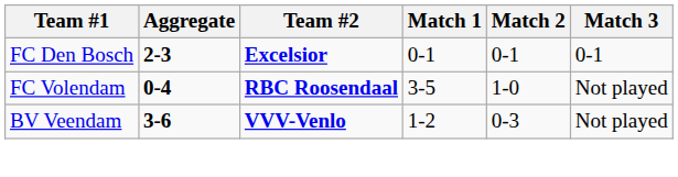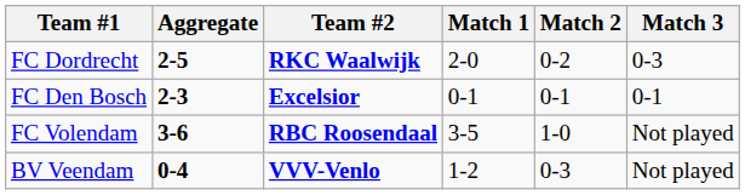+ row: FC Dordrecht | 2-5 | RKC Waalwijk | 2-0 | 0-2 | 0-3
FC Volendam | Aggregate: 0-4 -> 3-6
BV Veendam | Aggregate: 3-6 -> 0-4
